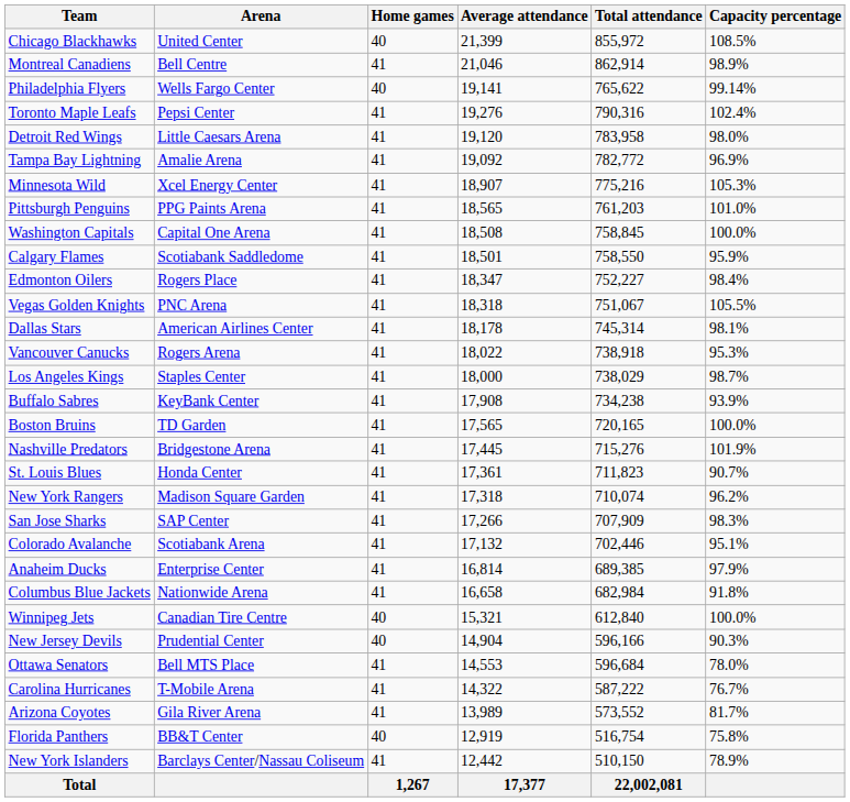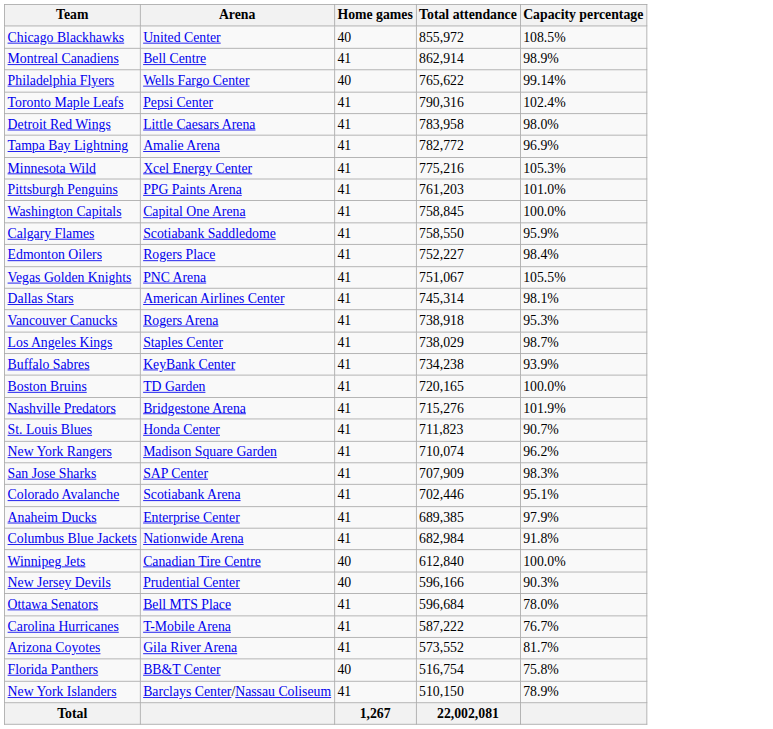- column: Average attendance | 21,399 | 21,046 | 19,141 | 19,276 | 19,120 | 19,092 | 18,907 | 18,565 | 18,508 | 18,501 | 18,347 | 18,318 | 18,178 | 18,022 | 18,000 | 17,908 | 17,565 | 17,445 | 17,361 | 17,318 | 17,266 | 17,132 | 16,814 | 16,658 | 15,321 | 14,904 | 14,553 | 14,322 | 13,989 | 12,919 | 12,442 | 17,377
